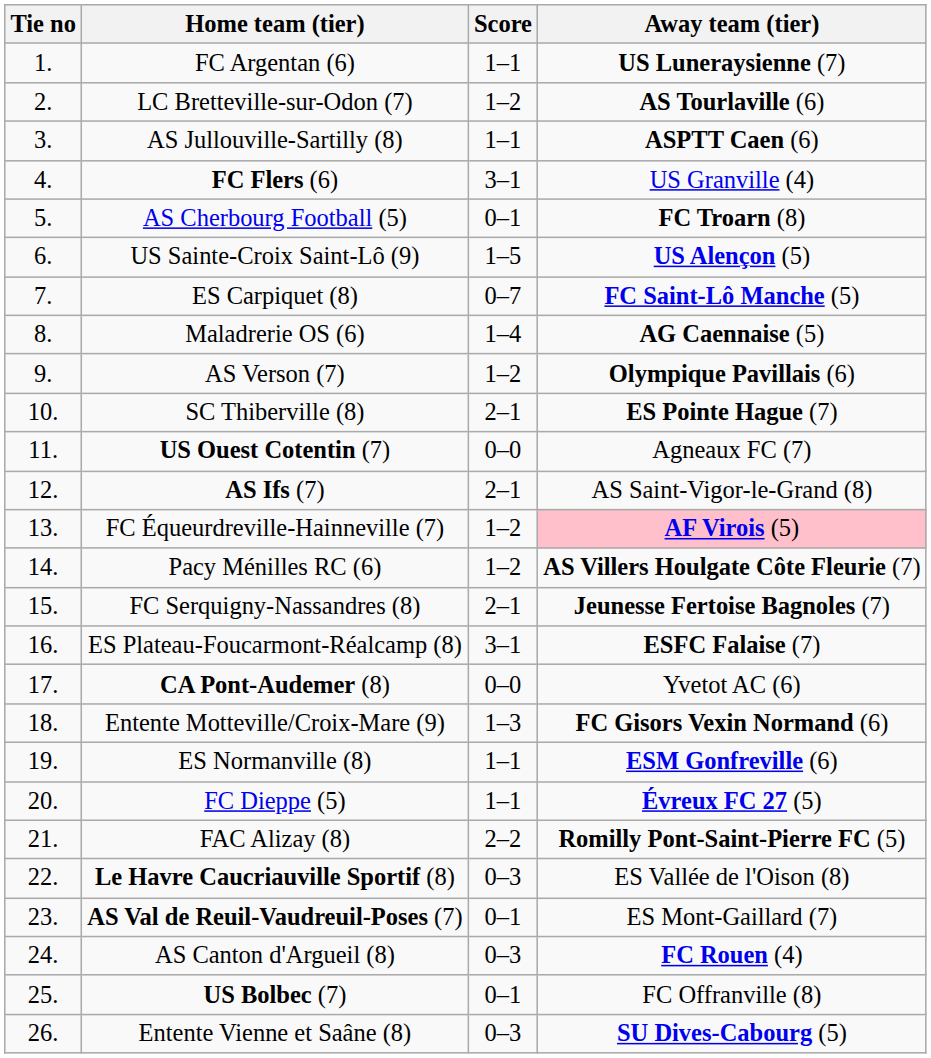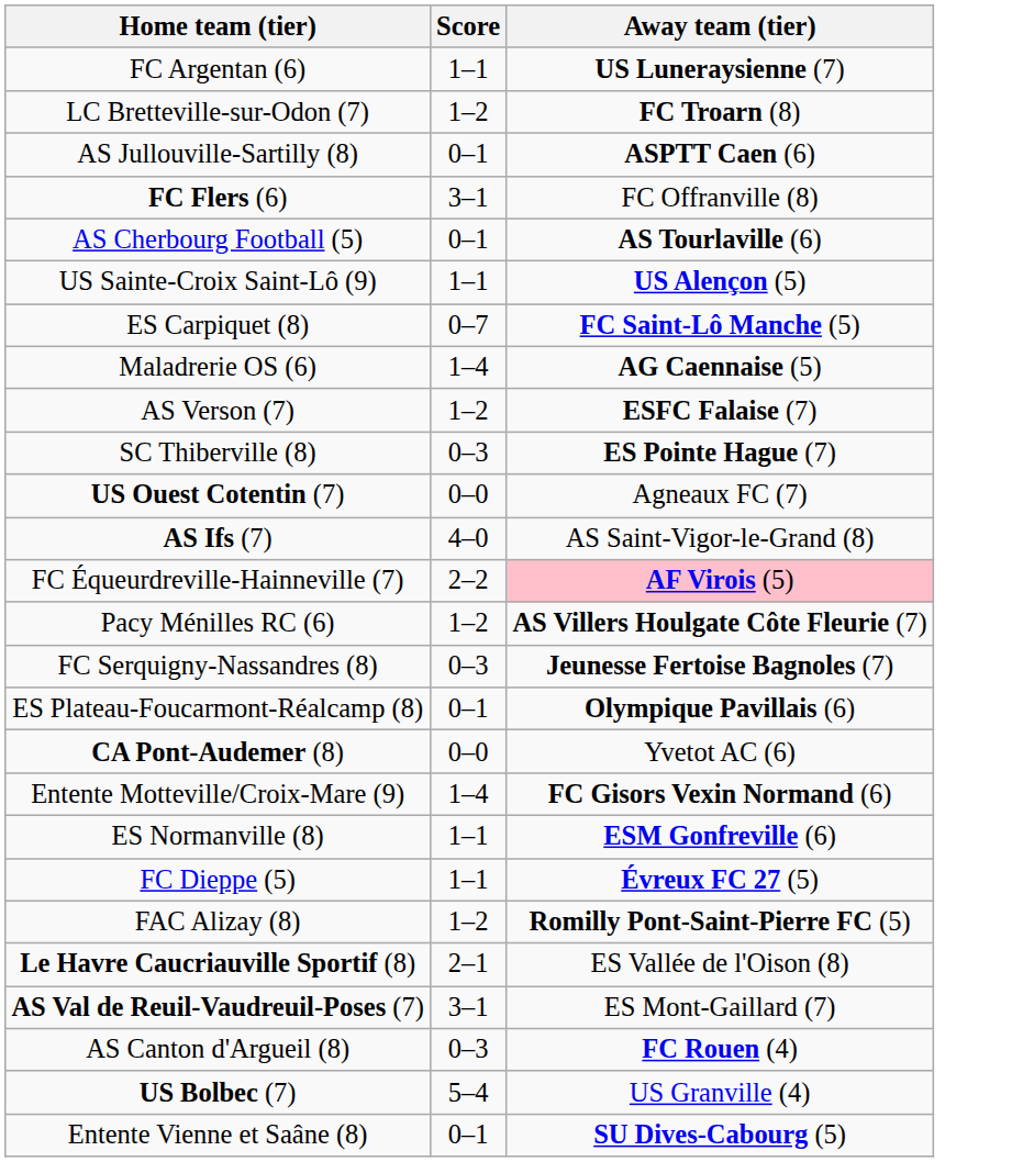- column: Tie no | 1. | 2. | 3. | 4. | 5. | 6. | 7. | 8. | 9. | 10. | 11. | 12. | 13. | 14. | 15. | 16. | 17. | 18. | 19. | 20. | 21. | 22. | 23. | 24. | 25. | 26.
LC Bretteville-sur-Odon (7) | Away team (tier): AS Tourlaville (6) -> FC Troarn (8)
AS Jullouville-Sartilly (8) | Score: 1–1 -> 0–1
FC Flers (6) | Away team (tier): US Granville (4) -> FC Offranville (8)
AS Cherbourg Football (5) | Away team (tier): FC Troarn (8) -> AS Tourlaville (6)
US Sainte-Croix Saint-Lô (9) | Score: 1–5 -> 1–1
AS Verson (7) | Away team (tier): Olympique Pavillais (6) -> ESFC Falaise (7)
SC Thiberville (8) | Score: 2–1 -> 0–3
AS Ifs (7) | Score: 2–1 -> 4–0
FC Équeurdreville-Hainneville (7) | Score: 1–2 -> 2–2
FC Serquigny-Nassandres (8) | Score: 2–1 -> 0–3
ES Plateau-Foucarmont-Réalcamp (8) | Score: 3–1 -> 0–1
ES Plateau-Foucarmont-Réalcamp (8) | Away team (tier): ESFC Falaise (7) -> Olympique Pavillais (6)
Entente Motteville/Croix-Mare (9) | Score: 1–3 -> 1–4
FAC Alizay (8) | Score: 2–2 -> 1–2
Le Havre Caucriauville Sportif (8) | Score: 0–3 -> 2–1
AS Val de Reuil-Vaudreuil-Poses (7) | Score: 0–1 -> 3–1
US Bolbec (7) | Score: 0–1 -> 5–4
US Bolbec (7) | Away team (tier): FC Offranville (8) -> US Granville (4)
Entente Vienne et Saâne (8) | Score: 0–3 -> 0–1
